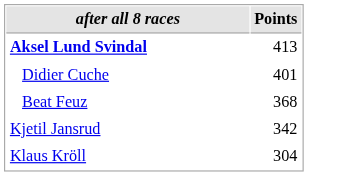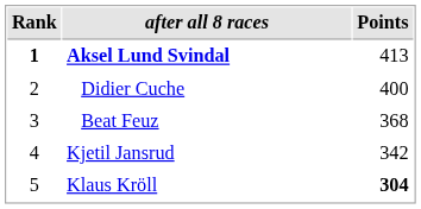+ column: Rank | 1 | 2 | 3 | 4 | 5
Didier Cuche | Points: 401 -> 400
Klaus Kröll | Points: normal -> bold
